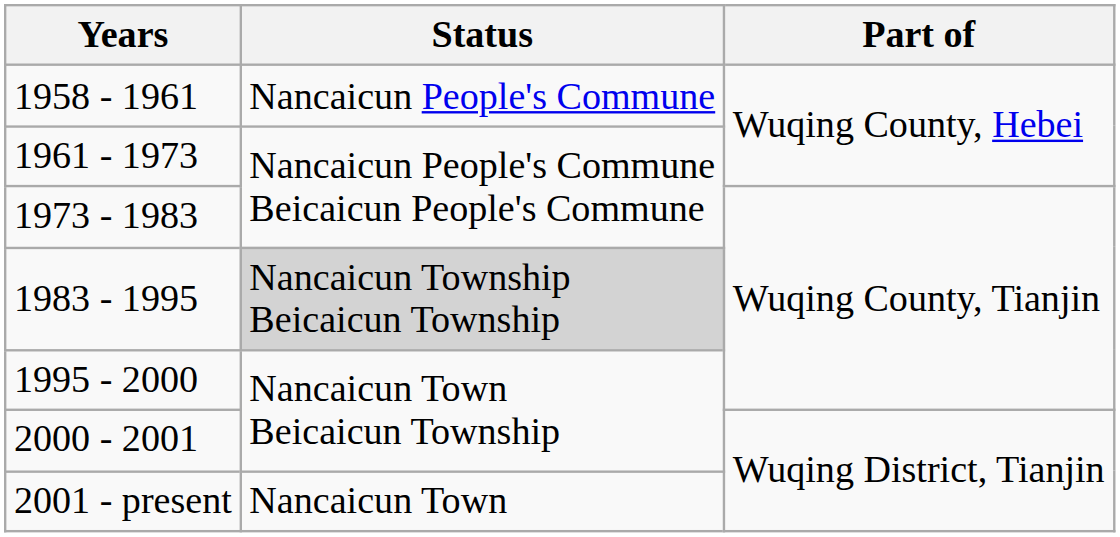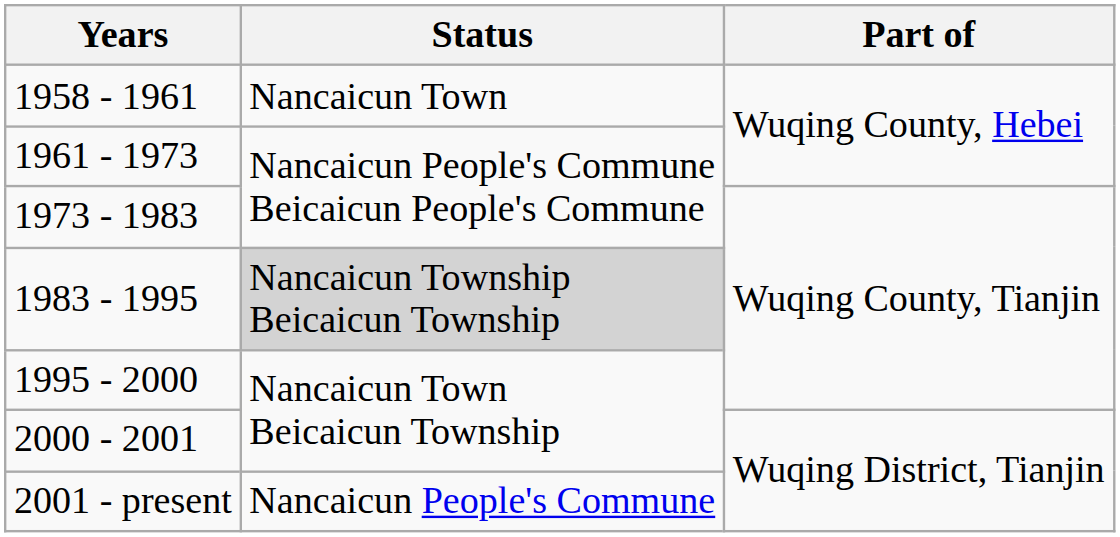1958 - 1961 | Status: Nancaicun People's Commune -> Nancaicun Town
2001 - present | Status: Nancaicun Town -> Nancaicun People's Commune
